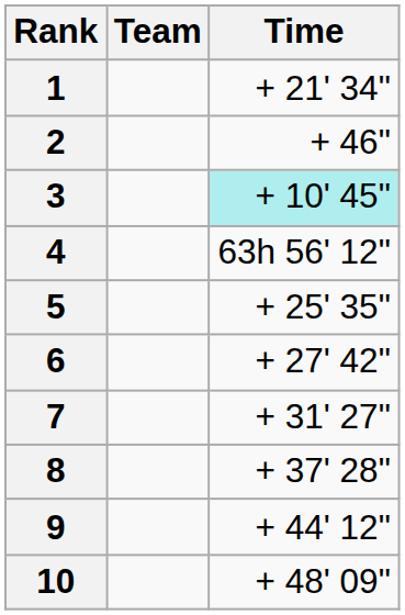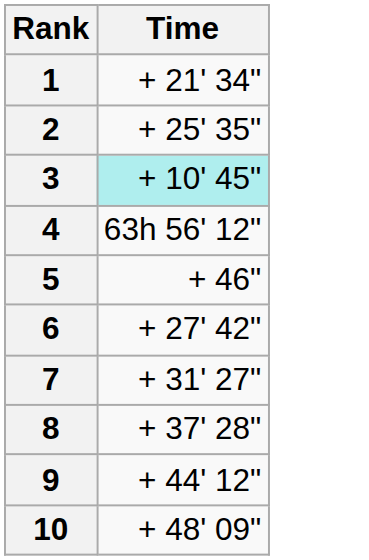- column: Team
2 | Time: + 46" -> + 25' 35"
5 | Time: + 25' 35" -> + 46"
